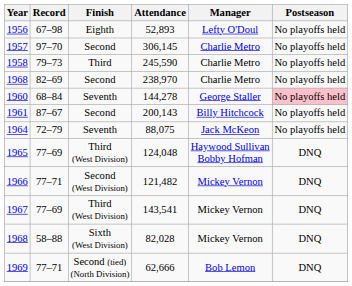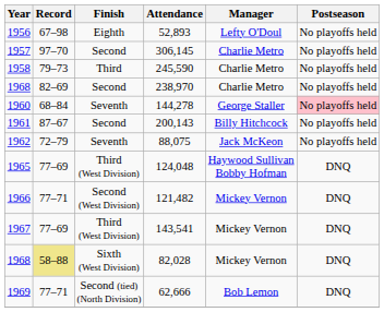88,075 | Year: 1964 -> 1962
82,028 | Record: no background -> khaki background
